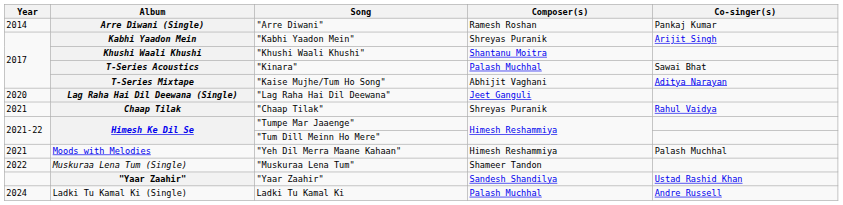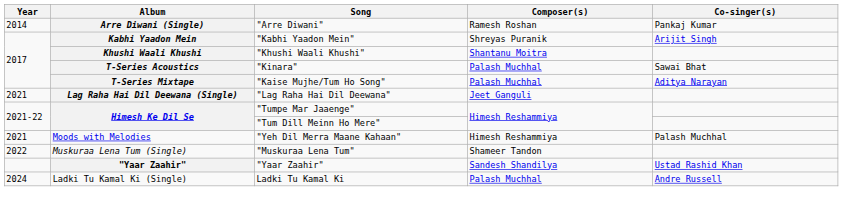"Kaise Mujhe/Tum Ho Song" | Composer(s): Abhijit Vaghani -> Palash Muchhal
"Lag Raha Hai Dil Deewana" | Year: 2020 -> 2021
- row: 2021 | Chaap Tilak | "Chaap Tilak" | Shreyas Puranik | Rahul Vaidya
